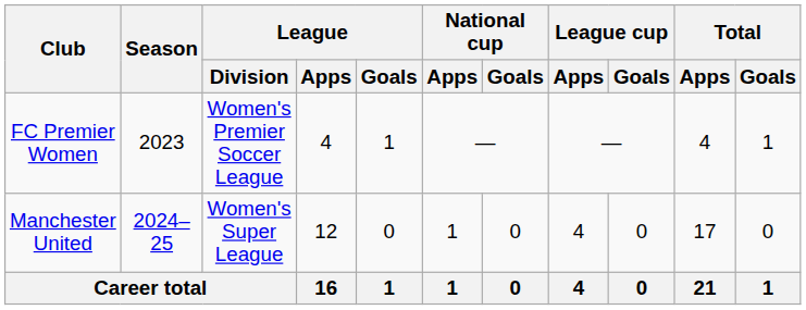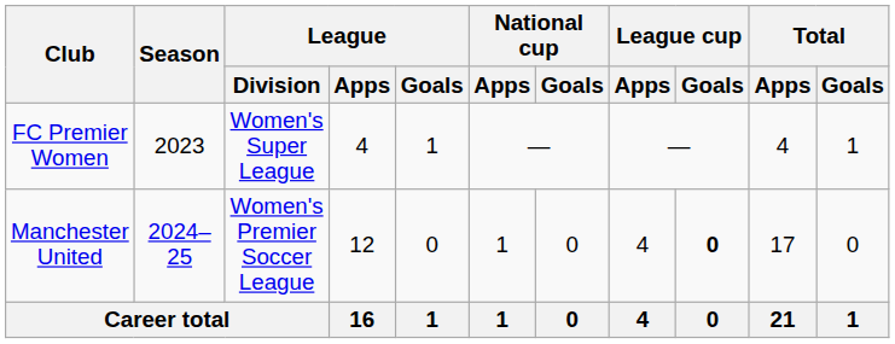FC Premier Women | League / Division: Women's Premier Soccer League -> Women's Super League
Manchester United | League / Division: Women's Super League -> Women's Premier Soccer League
Manchester United | League cup / Goals: normal -> bold
